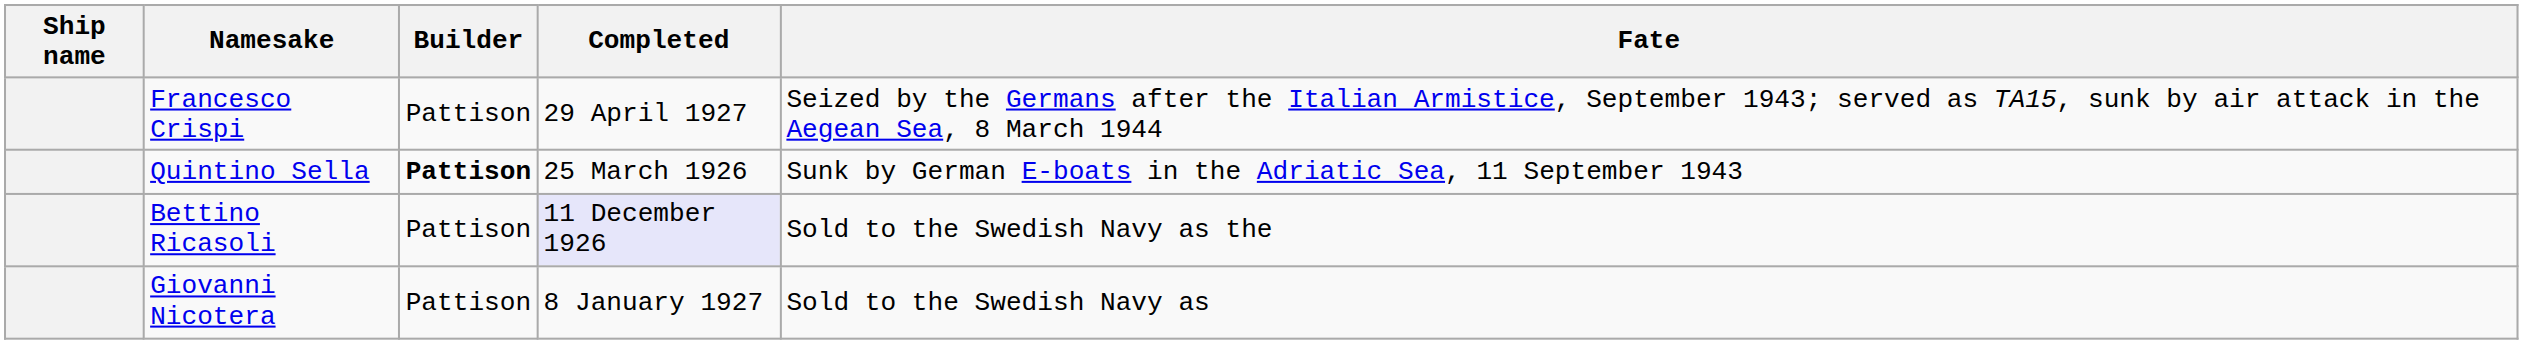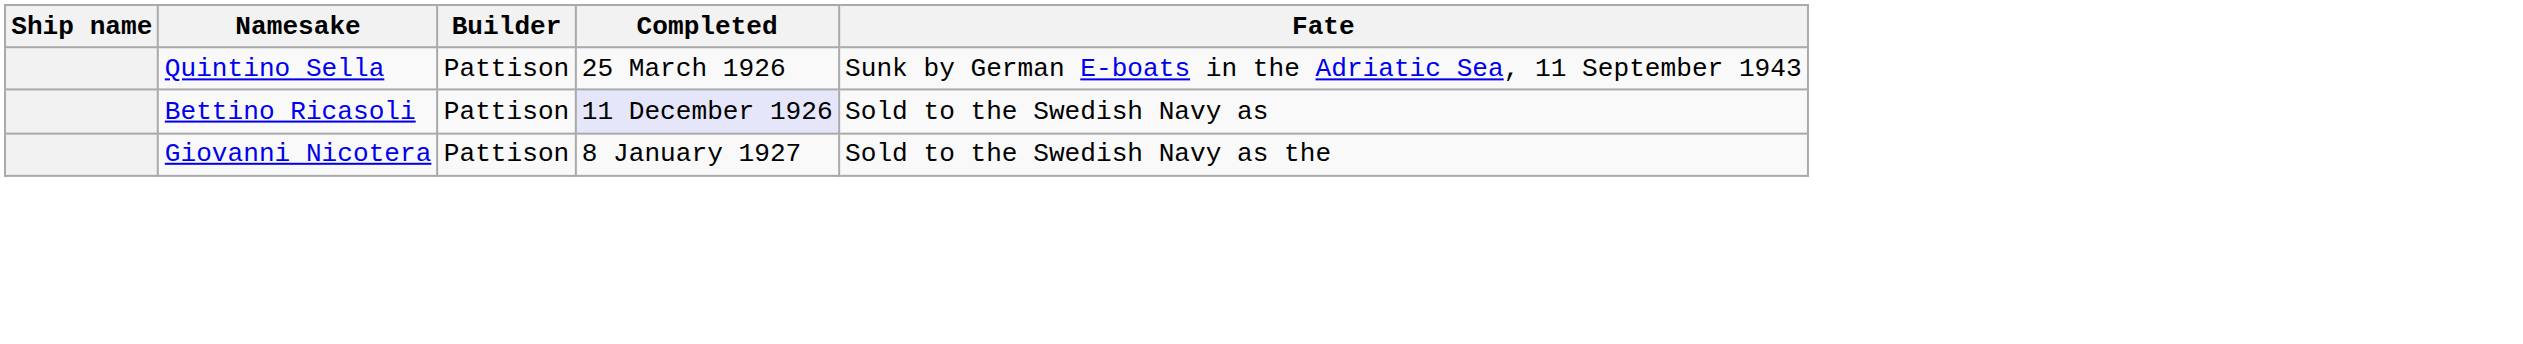- row: Francesco Crispi | Pattison | 29 April 1927 | Seized by the Germans after the Italian Armistice, September 1943; served as TA15, sunk by air attack in the Aegean Sea, 8 March 1944
Quintino Sella | Builder: bold -> normal
Bettino Ricasoli | Fate: Sold to the Swedish Navy as the -> Sold to the Swedish Navy as
Giovanni Nicotera | Fate: Sold to the Swedish Navy as -> Sold to the Swedish Navy as the
